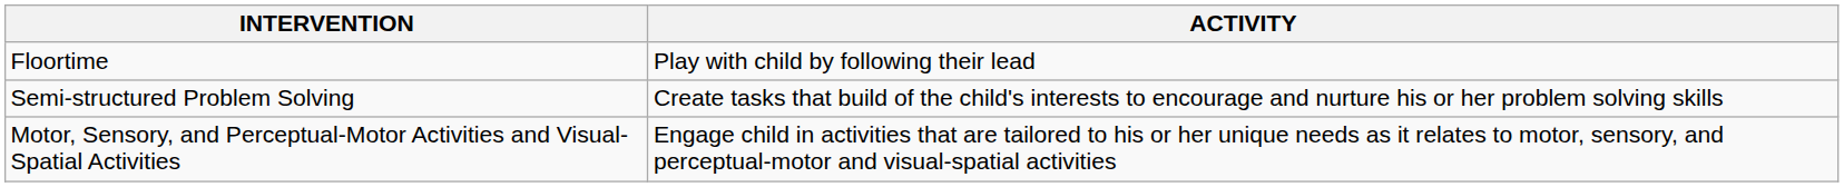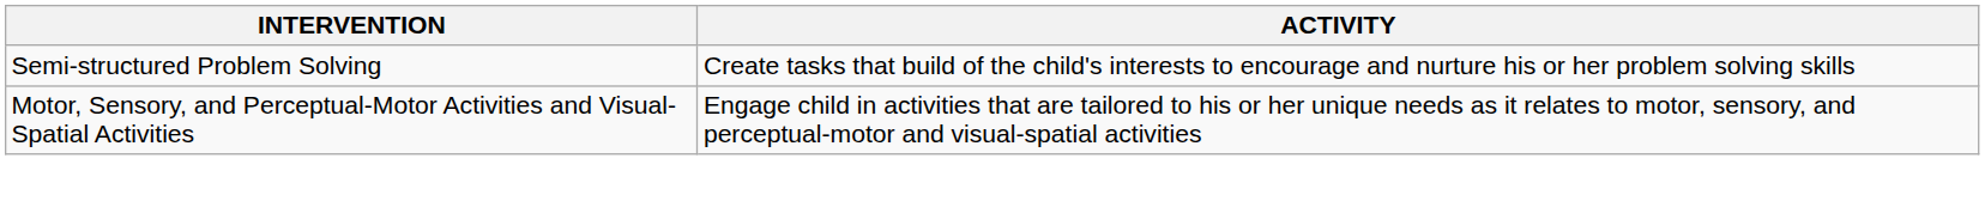- row: Floortime | Play with child by following their lead
